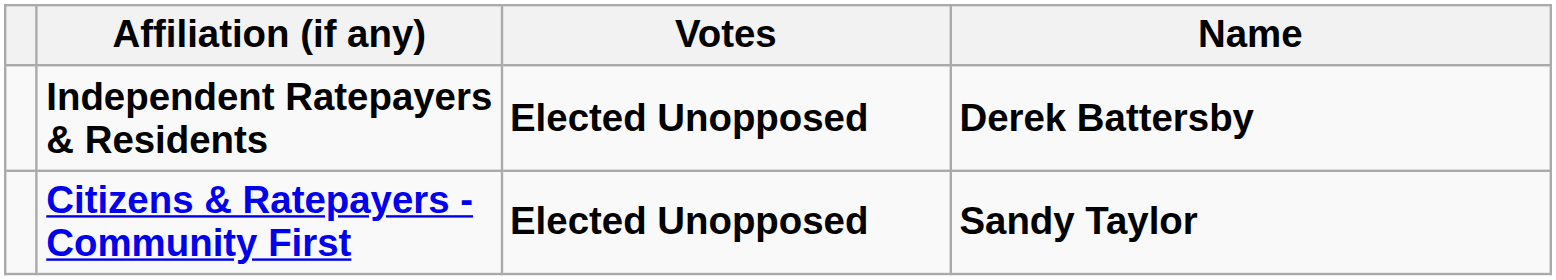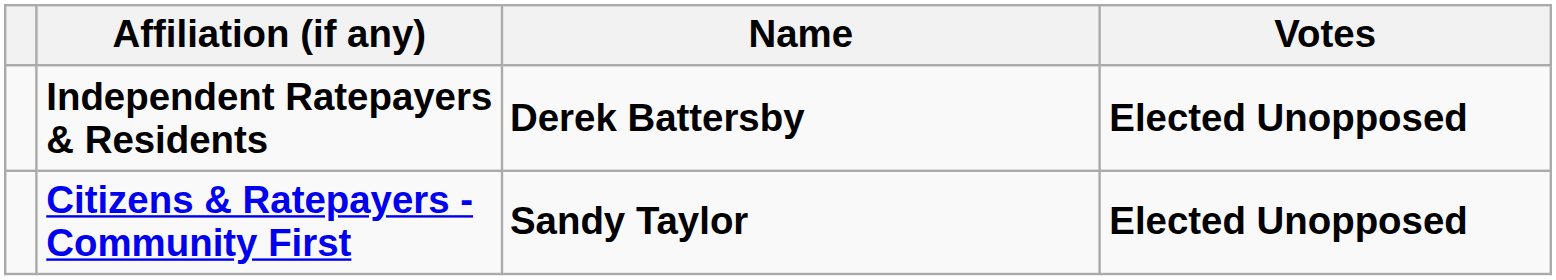columns swapped: Name <-> Votes
